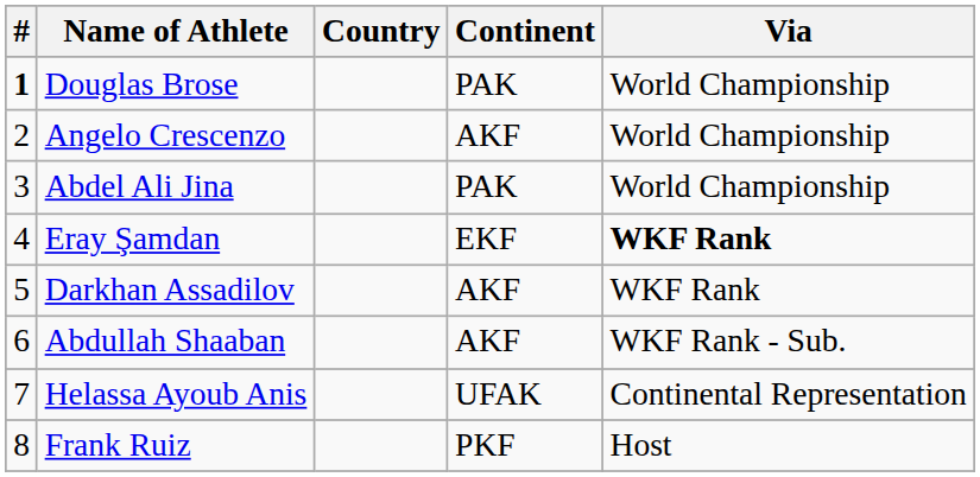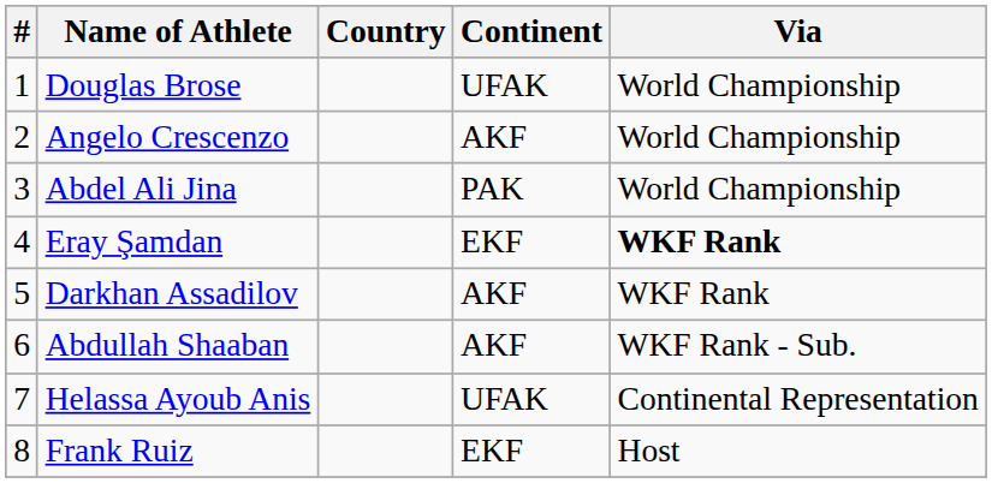Douglas Brose | #: bold -> normal
Douglas Brose | Continent: PAK -> UFAK
Frank Ruiz | Continent: PKF -> EKF
